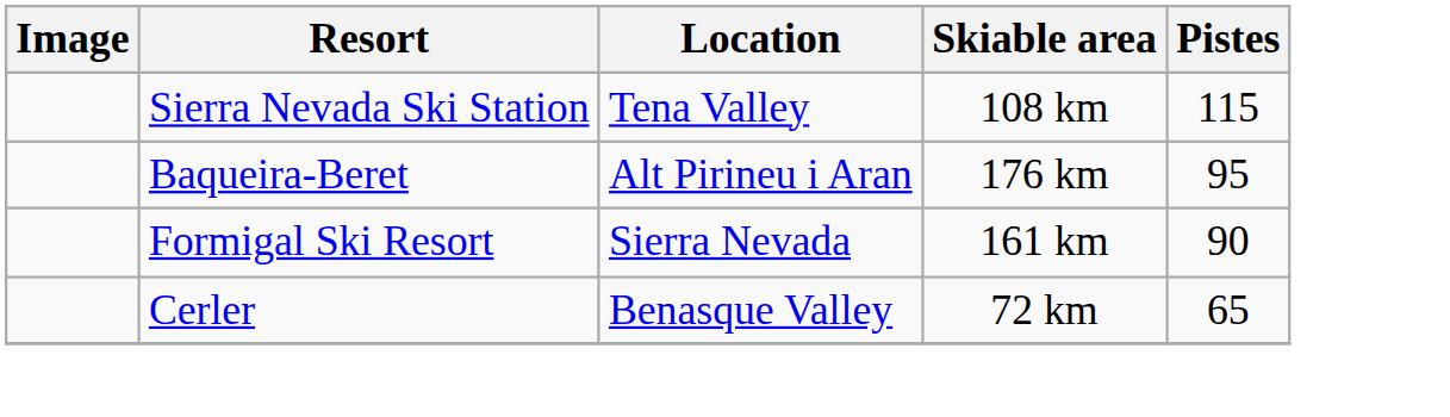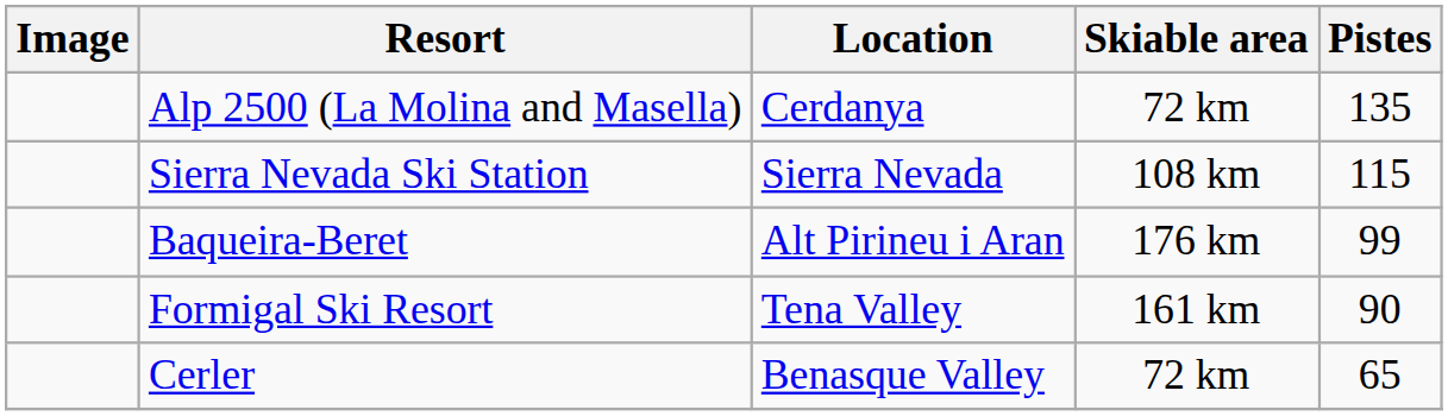+ row: Alp 2500 (La Molina and Masella) | Cerdanya | 72 km | 135
Sierra Nevada Ski Station | Location: Tena Valley -> Sierra Nevada
Baqueira-Beret | Pistes: 95 -> 99
Formigal Ski Resort | Location: Sierra Nevada -> Tena Valley
